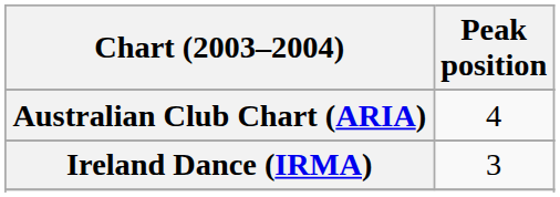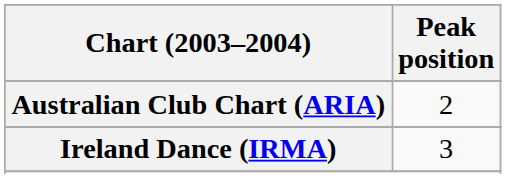Australian Club Chart (ARIA) | Peak position: 4 -> 2
